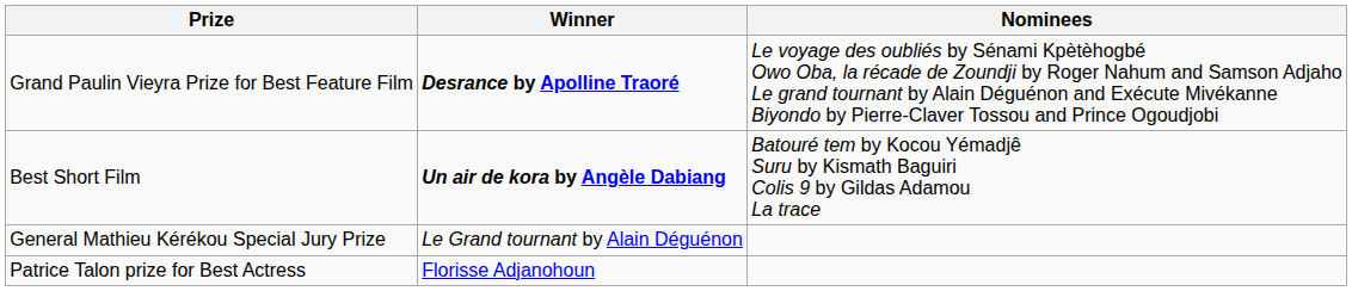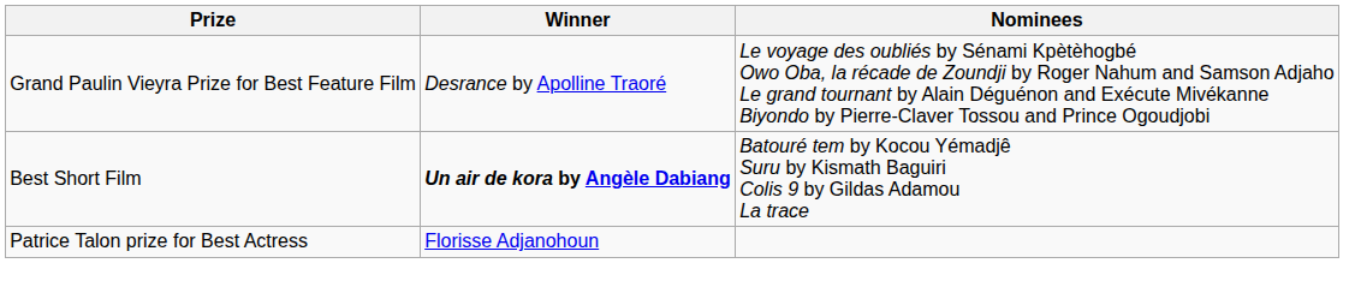Grand Paulin Vieyra Prize for Best Feature Film | Winner: bold -> normal
- row: General Mathieu Kérékou Special Jury Prize | Le Grand tournant by Alain Déguénon
